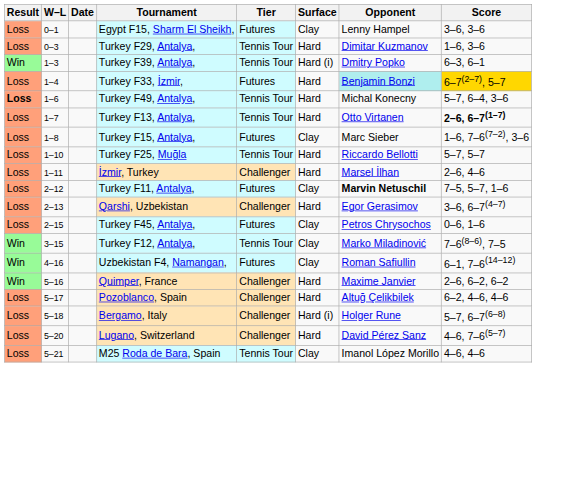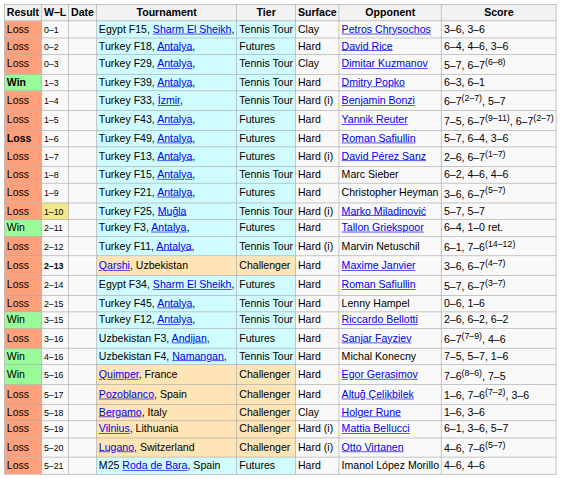Egypt F15, Sharm El Sheikh, | Tier: Futures -> Tennis Tour
Egypt F15, Sharm El Sheikh, | Opponent: Lenny Hampel -> Petros Chrysochos
+ row: Loss | 0–2 | Turkey F18, Antalya, | Futures | Hard | David Rice | 6–4, 4–6, 3–6
Turkey F29, Antalya, | Surface: Hard -> Clay
Turkey F29, Antalya, | Score: 1–6, 3–6 -> 5–7, 6–7(6–8)
Turkey F39, Antalya, | Result: normal -> bold
Turkey F39, Antalya, | Surface: Hard (i) -> Hard
Turkey F33, İzmir, | Tier: Futures -> Tennis Tour
Turkey F33, İzmir, | Surface: Hard -> Hard (i)
Turkey F33, İzmir, | Opponent: paleturquoise background -> no background
Turkey F33, İzmir, | Score: gold background -> no background
+ row: Loss | 1–5 | Turkey F43, Antalya, | Futures | Hard | Yannik Reuter | 7–5, 6–7(9–11), 6–7(2–7)
Turkey F49, Antalya, | Tier: Tennis Tour -> Futures
Turkey F49, Antalya, | Opponent: Michal Konecny -> Roman Safiullin
Turkey F13, Antalya, | Tier: Tennis Tour -> Futures
Turkey F13, Antalya, | Surface: Hard -> Hard (i)
Turkey F13, Antalya, | Opponent: Otto Virtanen -> David Pérez Sanz
Turkey F13, Antalya, | Score: bold -> normal
Turkey F15, Antalya, | Tier: Futures -> Tennis Tour
Turkey F15, Antalya, | Surface: Clay -> Hard
Turkey F15, Antalya, | Score: 1–6, 7–6(7–2), 3–6 -> 6–2, 4–6, 4–6
+ row: Loss | 1–9 | Turkey F21, Antalya, | Futures | Hard | Christopher Heyman | 3–6, 6–7(5–7)
Turkey F25, Muğla | W–L: no background -> khaki background
Turkey F25, Muğla | Surface: Hard -> Hard (i)
Turkey F25, Muğla | Opponent: Riccardo Bellotti -> Marko Miladinović
- row: Loss | 1–11 | İzmir, Turkey | Challenger | Hard | Marsel İlhan | 2–6, 4–6
+ row: Win | 2–11 | Turkey F3, Antalya, | Futures | Hard | Tallon Griekspoor | 6–4, 1–0 ret.
Turkey F11, Antalya, | Tier: Futures -> Tennis Tour
Turkey F11, Antalya, | Surface: Clay -> Hard (i)
Turkey F11, Antalya, | Opponent: bold -> normal
Turkey F11, Antalya, | Score: 7–5, 5–7, 1–6 -> 6–1, 7–6(14–12)
Qarshi, Uzbekistan | W–L: normal -> bold
Qarshi, Uzbekistan | Opponent: Egor Gerasimov -> Maxime Janvier
+ row: Loss | 2–14 | Egypt F34, Sharm El Sheikh, | Futures | Hard | Roman Safiullin | 5–7, 6–7(3–7)
Turkey F45, Antalya, | Tier: Futures -> Tennis Tour
Turkey F45, Antalya, | Surface: Clay -> Hard
Turkey F45, Antalya, | Opponent: Petros Chrysochos -> Lenny Hampel
Turkey F12, Antalya, | Surface: Clay -> Hard
Turkey F12, Antalya, | Opponent: Marko Miladinović -> Riccardo Bellotti
Turkey F12, Antalya, | Score: 7–6(8–6), 7–5 -> 2–6, 6–2, 6–2
+ row: Loss | 3–16 | Uzbekistan F3, Andijan, | Futures | Hard | Sanjar Fayziev | 6–7(7–9), 4–6
Uzbekistan F4, Namangan, | Tier: Futures -> Tennis Tour
Uzbekistan F4, Namangan, | Surface: Clay -> Hard
Uzbekistan F4, Namangan, | Opponent: Roman Safiullin -> Michal Konecny
Uzbekistan F4, Namangan, | Score: 6–1, 7–6(14–12) -> 7–5, 5–7, 1–6
Quimper, France | Opponent: Maxime Janvier -> Egor Gerasimov
Quimper, France | Score: 2–6, 6–2, 6–2 -> 7–6(8–6), 7–5
Pozoblanco, Spain | Score: 6–2, 4–6, 4–6 -> 1–6, 7–6(7–2), 3–6
Bergamo, Italy | Surface: Hard (i) -> Clay
Bergamo, Italy | Score: 5–7, 6–7(6–8) -> 1–6, 3–6
+ row: Loss | 5–19 | Vilnius, Lithuania | Challenger | Hard (i) | Mattia Bellucci | 6–1, 3–6, 5–7
Lugano, Switzerland | Surface: Hard -> Hard (i)
Lugano, Switzerland | Opponent: David Pérez Sanz -> Otto Virtanen
M25 Roda de Bara, Spain | Tier: Tennis Tour -> Futures
M25 Roda de Bara, Spain | Surface: Clay -> Hard
